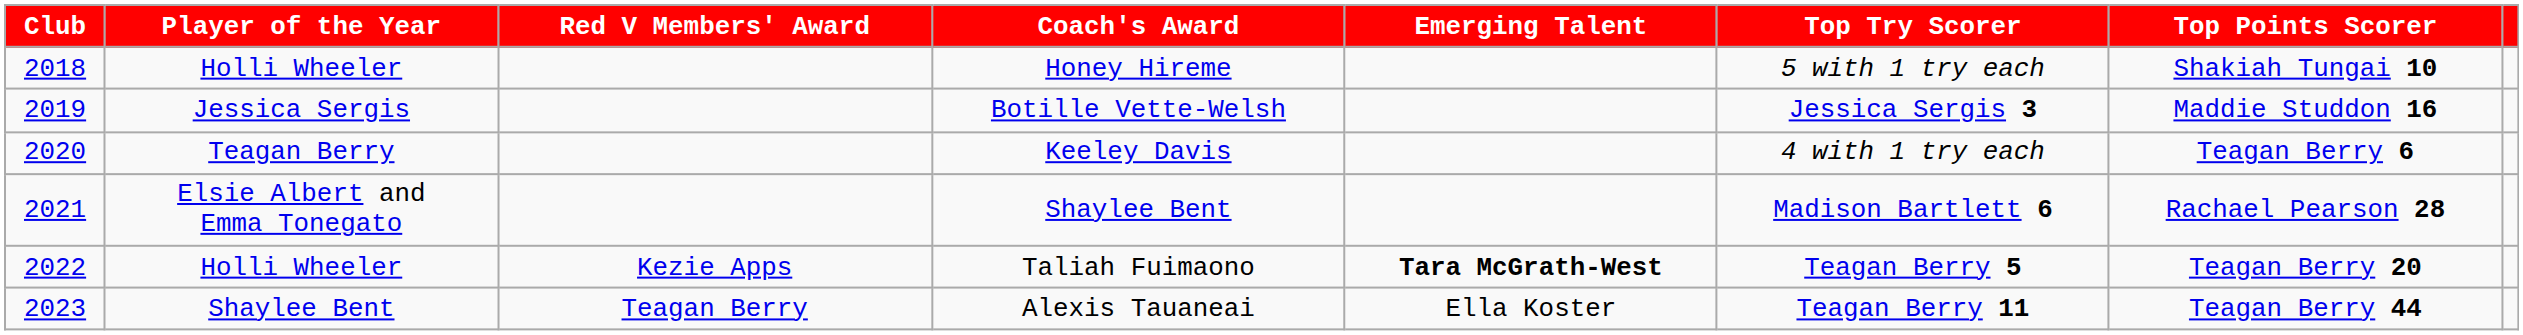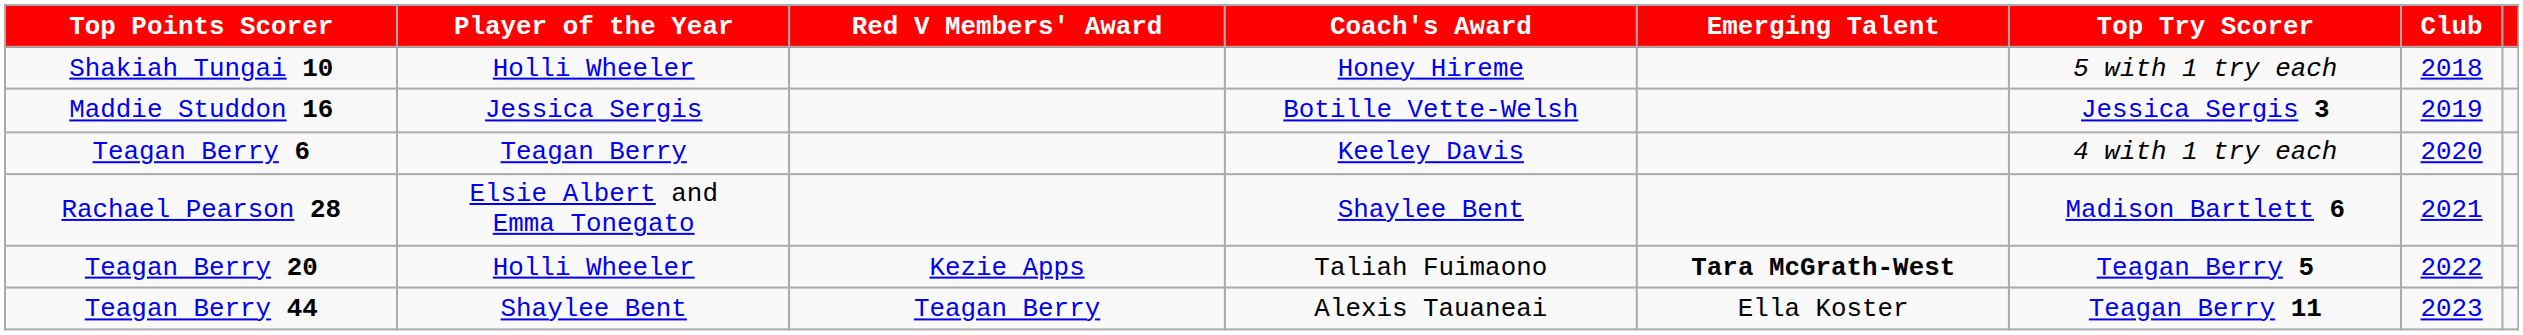columns swapped: Club <-> Top Points Scorer
